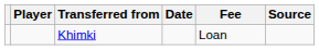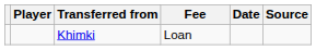columns swapped: Fee <-> Date
